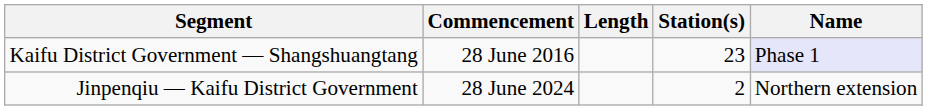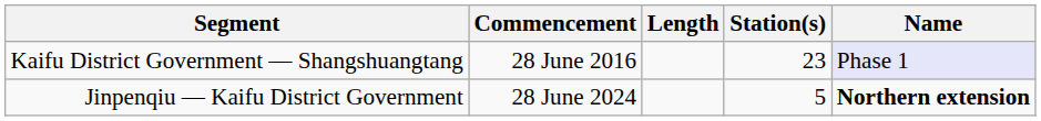Jinpenqiu — Kaifu District Government | Station(s): 2 -> 5
Jinpenqiu — Kaifu District Government | Name: normal -> bold
